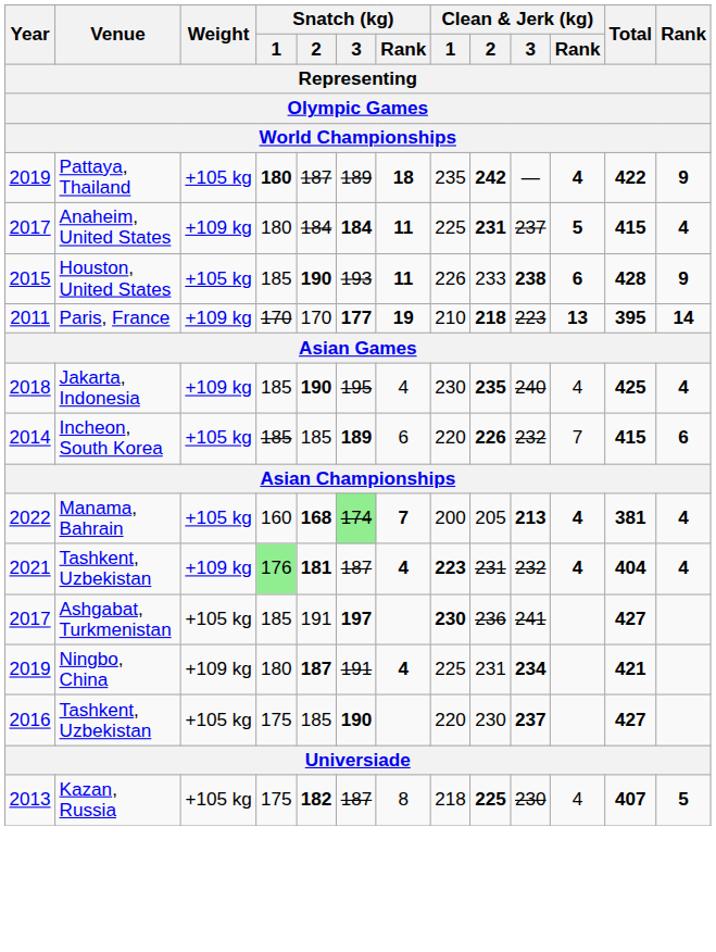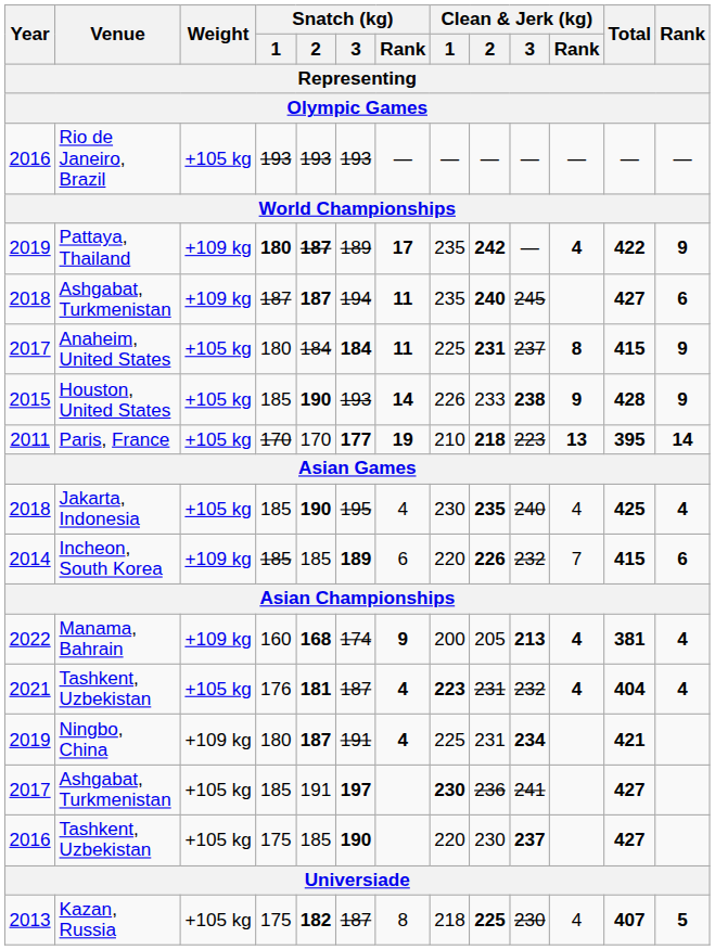+ row: 2016 | Rio de Janeiro, Brazil | +105 kg | 193 | 193 | 193 | — | — | — | — | — | — | —
Pattaya, Thailand | Weight: +105 kg -> +109 kg
Pattaya, Thailand | Snatch (kg) / 2: normal -> bold
Pattaya, Thailand | Snatch (kg) / Rank: 18 -> 17
+ row: 2018 | Ashgabat, Turkmenistan | +109 kg | 187 | 187 | 194 | 11 | 235 | 240 | 245 | 427 | 6
Anaheim, United States | Weight: +109 kg -> +105 kg
Anaheim, United States | Clean & Jerk (kg) / Rank: 5 -> 8
Anaheim, United States | Rank: 4 -> 9
Houston, United States | Snatch (kg) / Rank: 11 -> 14
Houston, United States | Clean & Jerk (kg) / Rank: 6 -> 9
Paris, France | Weight: +109 kg -> +105 kg
Jakarta, Indonesia | Weight: +109 kg -> +105 kg
Incheon, South Korea | Weight: +105 kg -> +109 kg
Manama, Bahrain | Weight: +105 kg -> +109 kg
Manama, Bahrain | Snatch (kg) / 3: lightgreen background -> no background
Manama, Bahrain | Snatch (kg) / Rank: 7 -> 9
2021 / Tashkent, Uzbekistan | Weight: +109 kg -> +105 kg
2021 / Tashkent, Uzbekistan | Snatch (kg) / 1: lightgreen background -> no background
rows swapped: Ningbo, China <-> 2017 / Ashgabat, Turkmenistan
